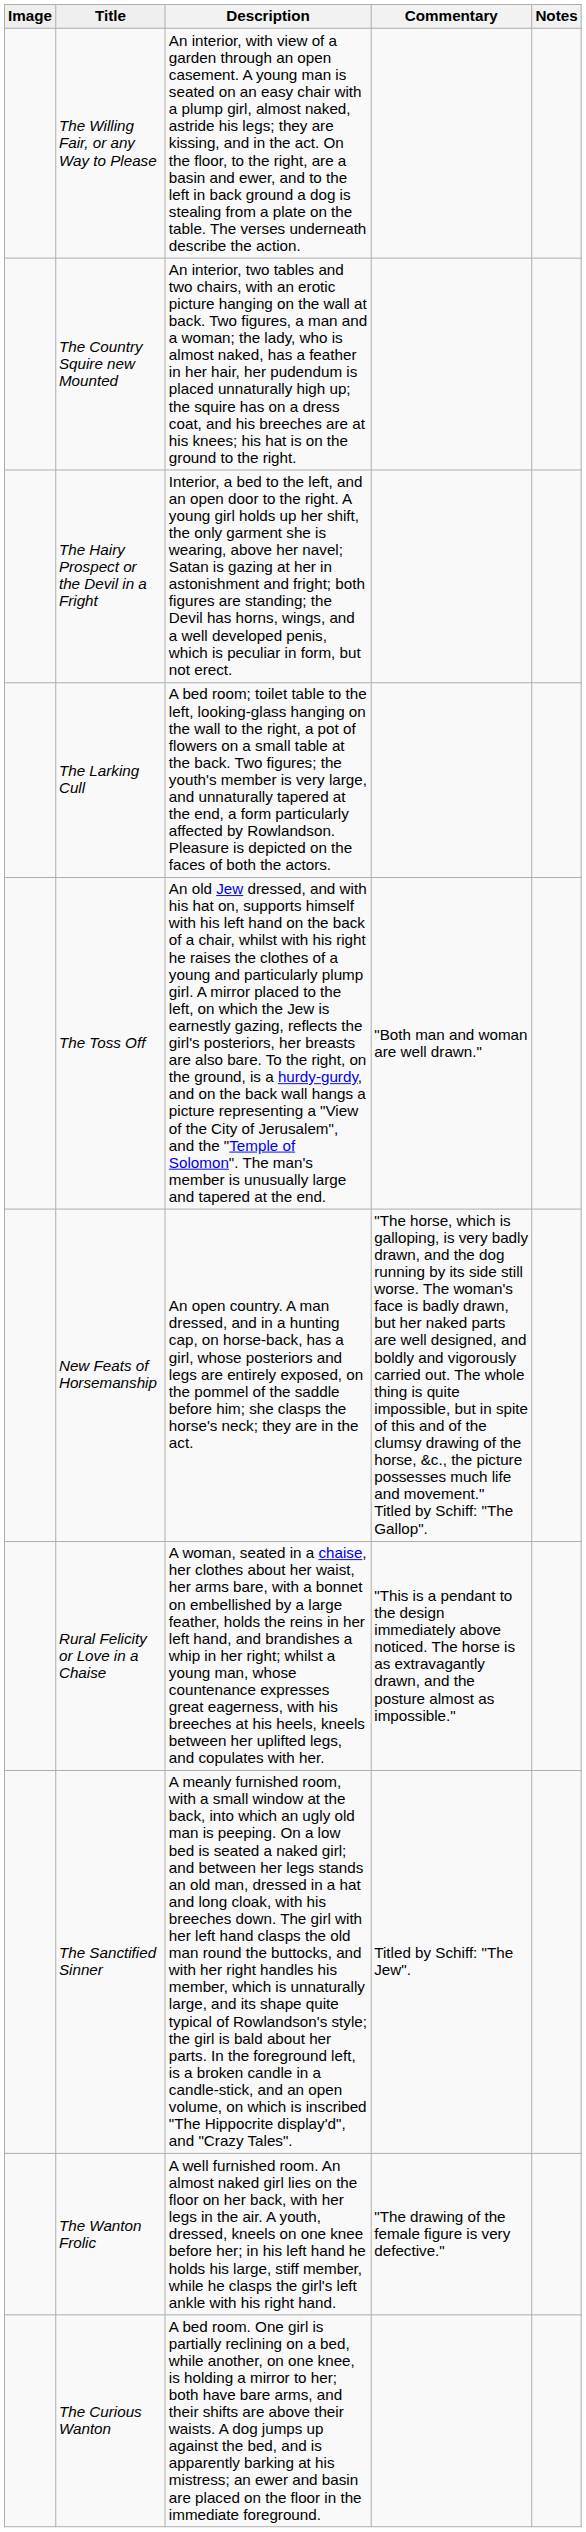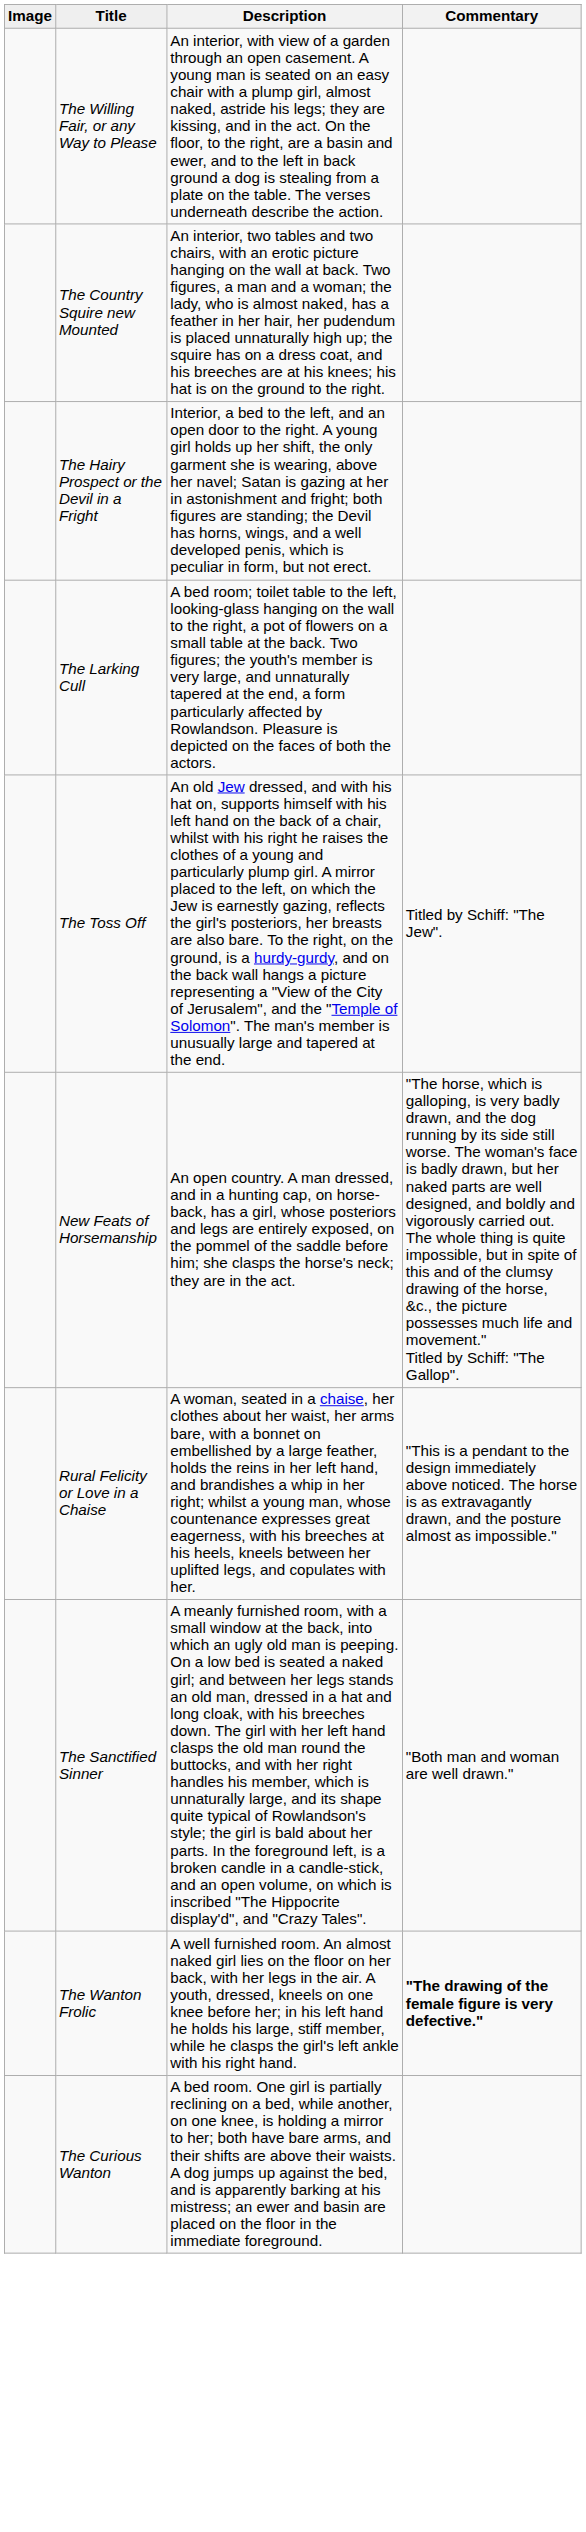- column: Notes
The Toss Off | Commentary: "Both man and woman are well drawn." -> Titled by Schiff: "The Jew".
The Sanctified Sinner | Commentary: Titled by Schiff: "The Jew". -> "Both man and woman are well drawn."
The Wanton Frolic | Commentary: normal -> bold
